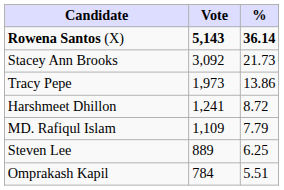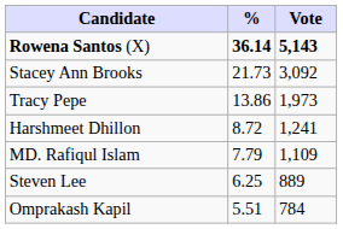columns swapped: Vote <-> %
